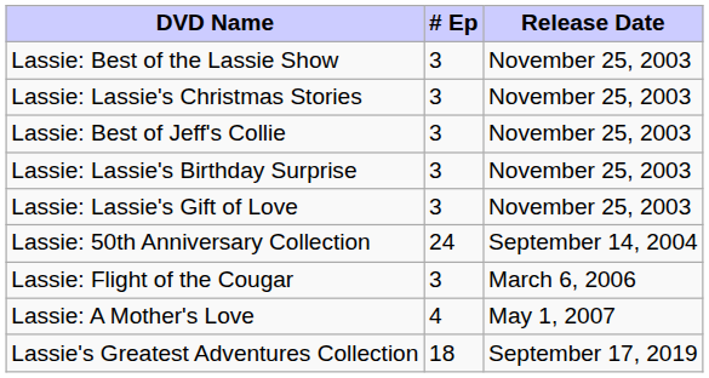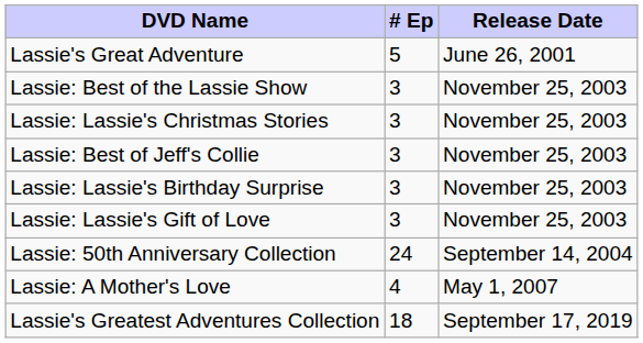+ row: Lassie's Great Adventure | 5 | June 26, 2001
- row: Lassie: Flight of the Cougar | 3 | March 6, 2006
